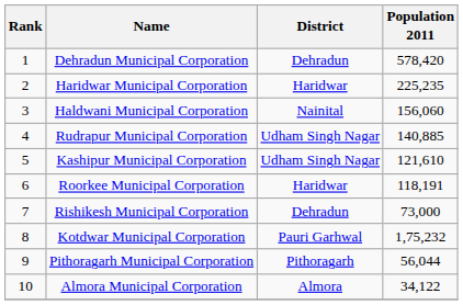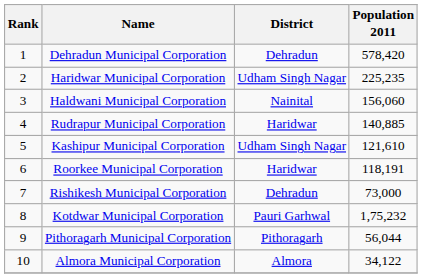Haridwar Municipal Corporation | District: Haridwar -> Udham Singh Nagar
Rudrapur Municipal Corporation | District: Udham Singh Nagar -> Haridwar
